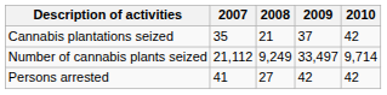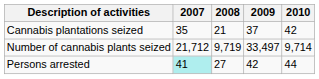Number of cannabis plants seized | 2007: 21,112 -> 21,712
Number of cannabis plants seized | 2008: 9,249 -> 9,719
Persons arrested | 2007: no background -> paleturquoise background
Persons arrested | 2010: 42 -> 44
